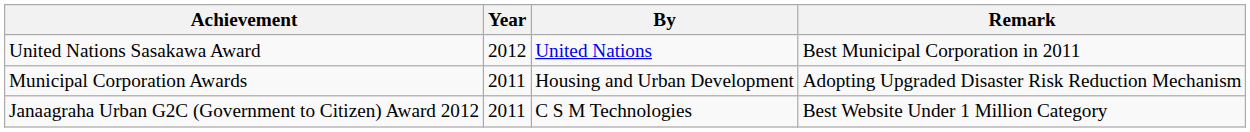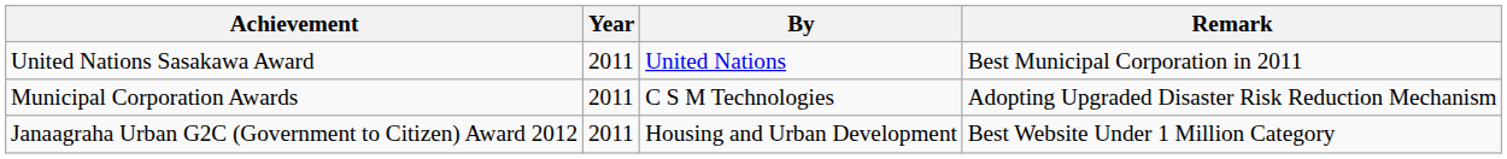United Nations Sasakawa Award | Year: 2012 -> 2011
Municipal Corporation Awards | By: Housing and Urban Development -> C S M Technologies
Janaagraha Urban G2C (Government to Citizen) Award 2012 | By: C S M Technologies -> Housing and Urban Development
